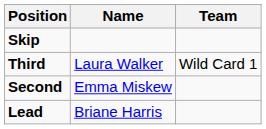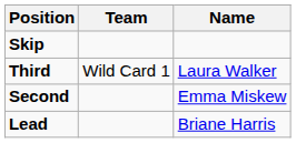columns swapped: Name <-> Team
